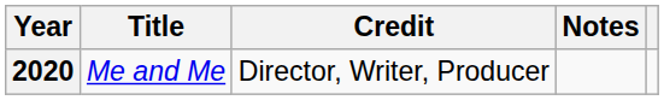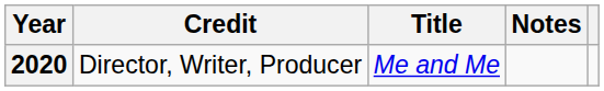columns swapped: Title <-> Credit
